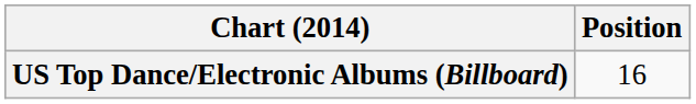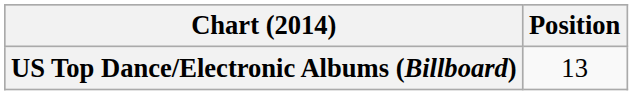US Top Dance/Electronic Albums (Billboard) | Position: 16 -> 13
